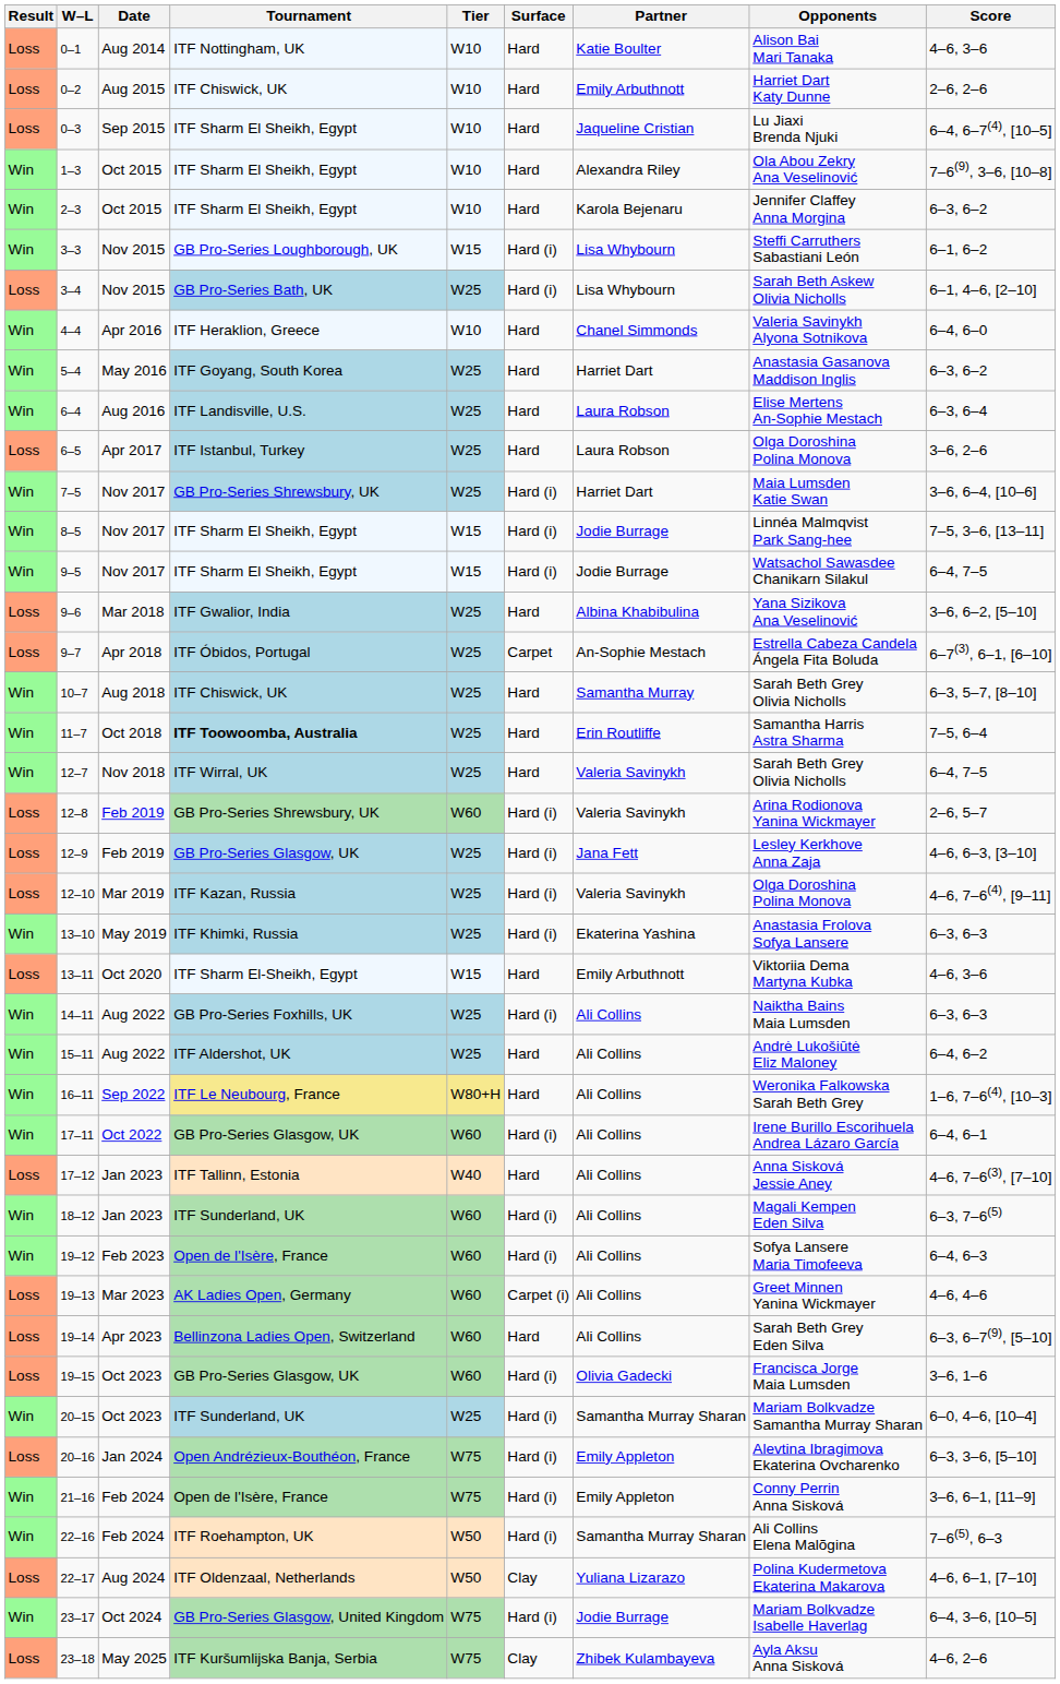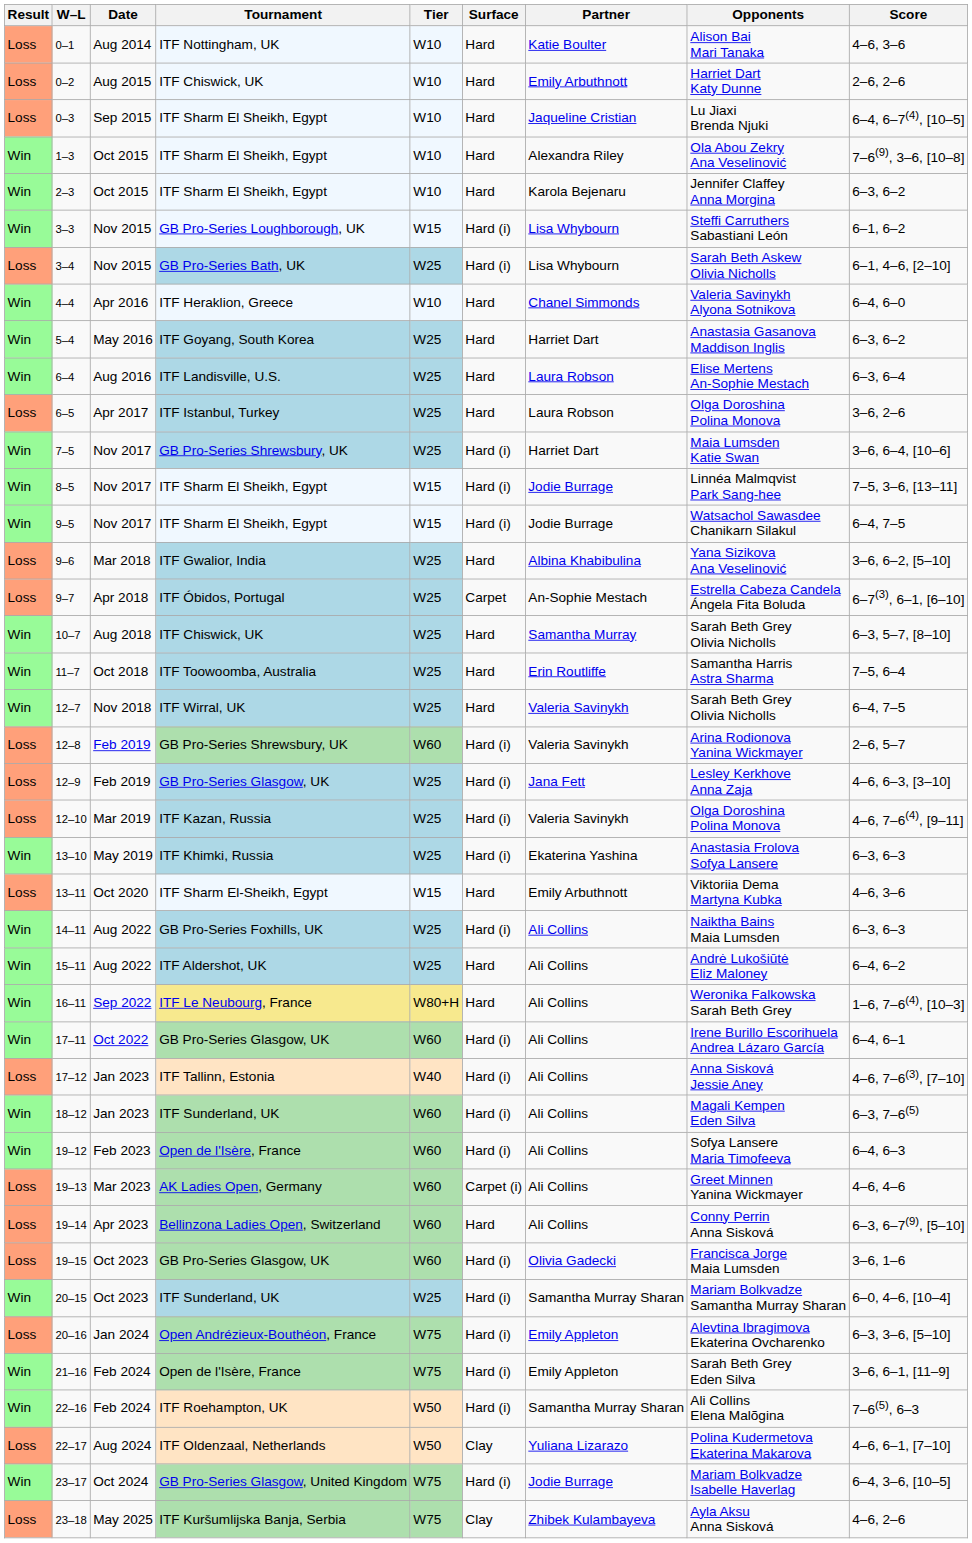11–7 | Tournament: bold -> normal
17–12 | Surface: Hard -> Hard (i)
19–14 | Opponents: Sarah Beth Grey Eden Silva -> Conny Perrin Anna Sisková
21–16 | Opponents: Conny Perrin Anna Sisková -> Sarah Beth Grey Eden Silva
